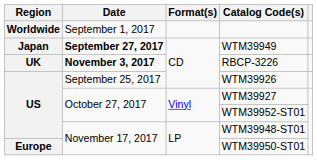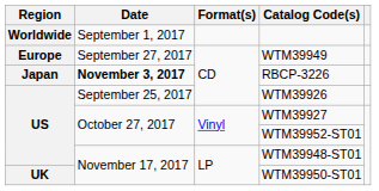WTM39949 | Region: Japan -> Europe
WTM39949 | Date: bold -> normal
RBCP-3226 | Region: UK -> Japan
WTM39950-ST01 | Region: Europe -> UK
